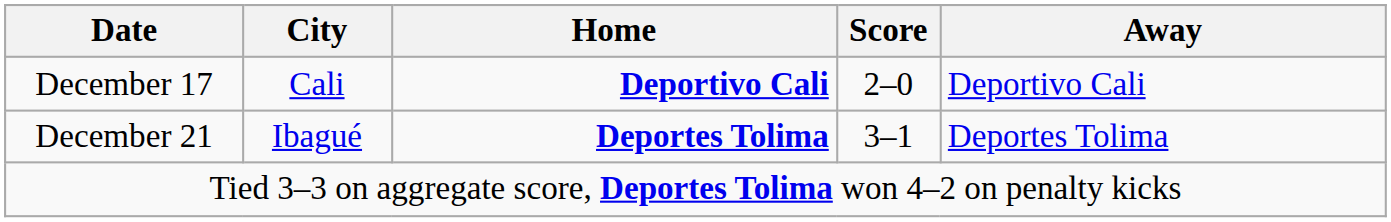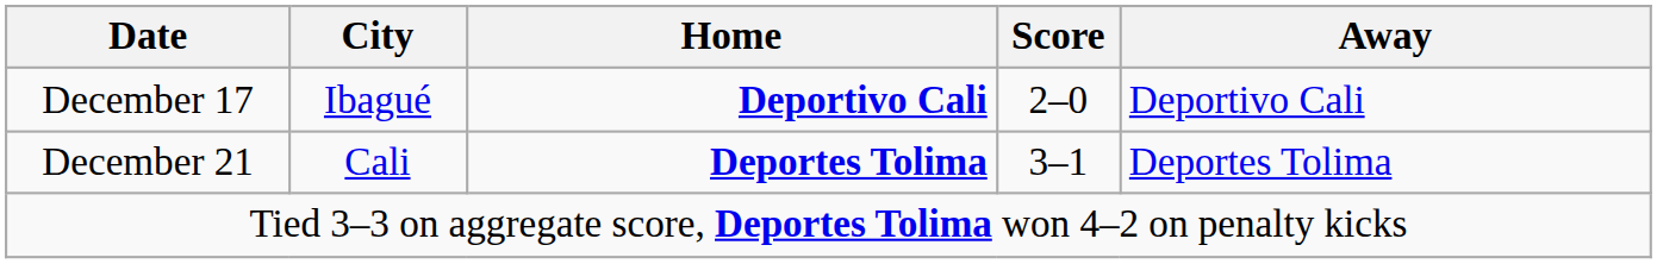December 17 | City: Cali -> Ibagué
December 21 | City: Ibagué -> Cali
